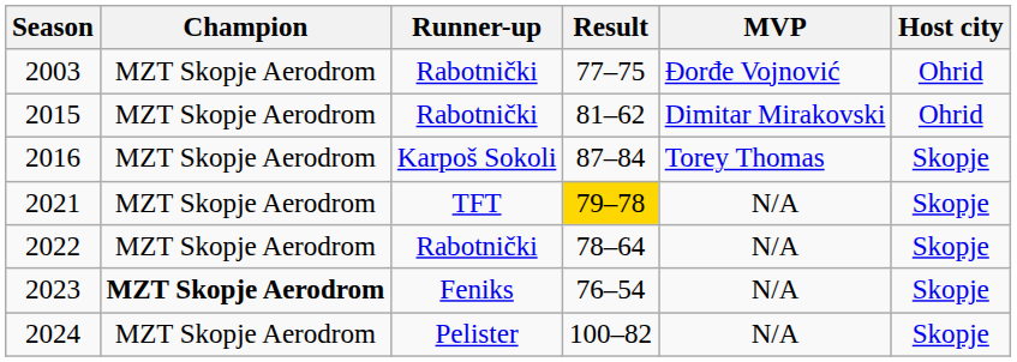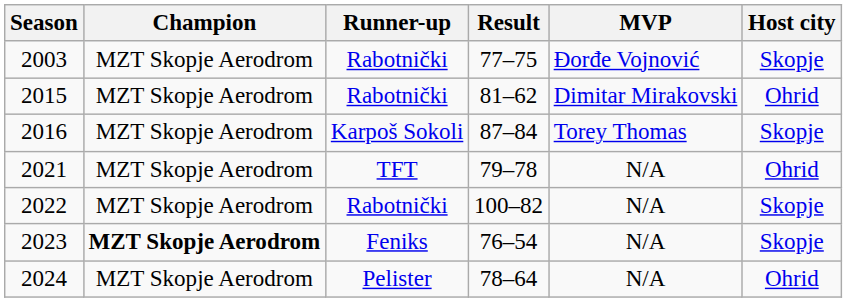2003 | Host city: Ohrid -> Skopje
2021 | Result: gold background -> no background
2021 | Host city: Skopje -> Ohrid
2022 | Result: 78–64 -> 100–82
2024 | Result: 100–82 -> 78–64
2024 | Host city: Skopje -> Ohrid
